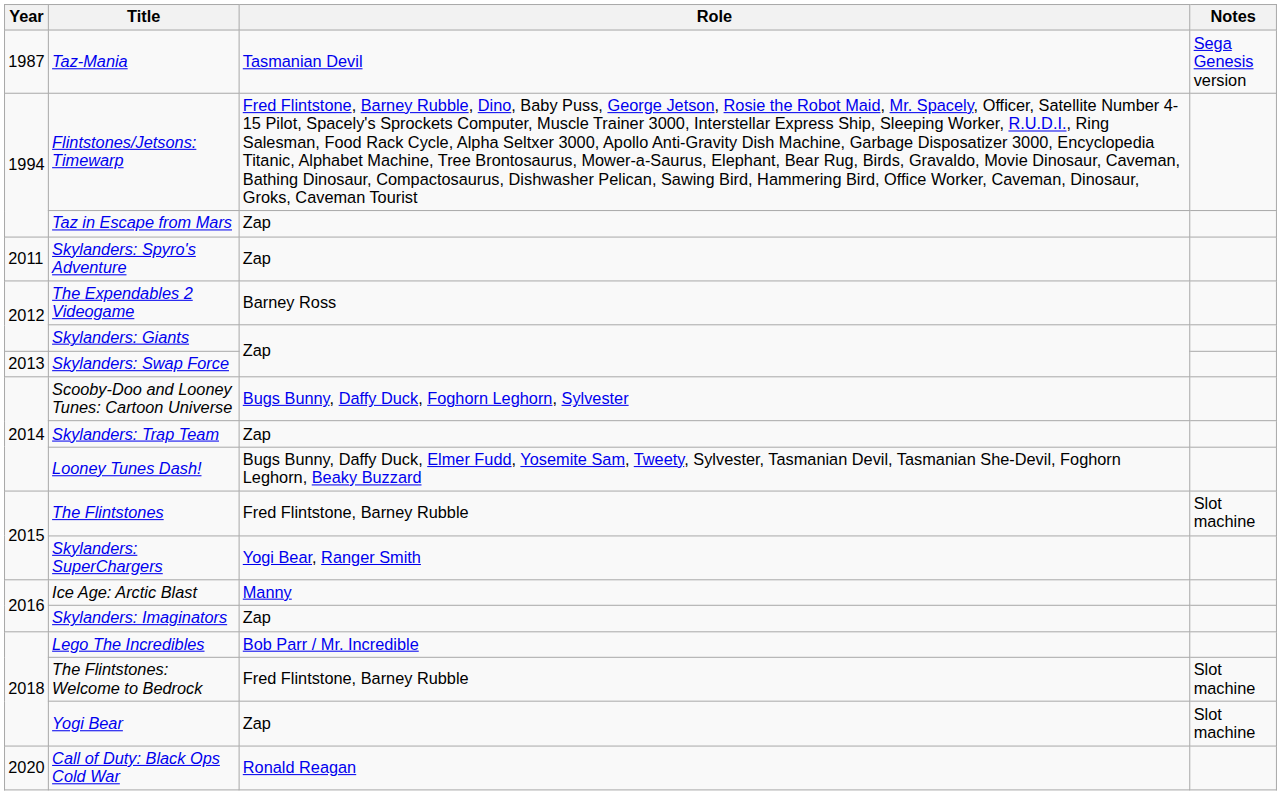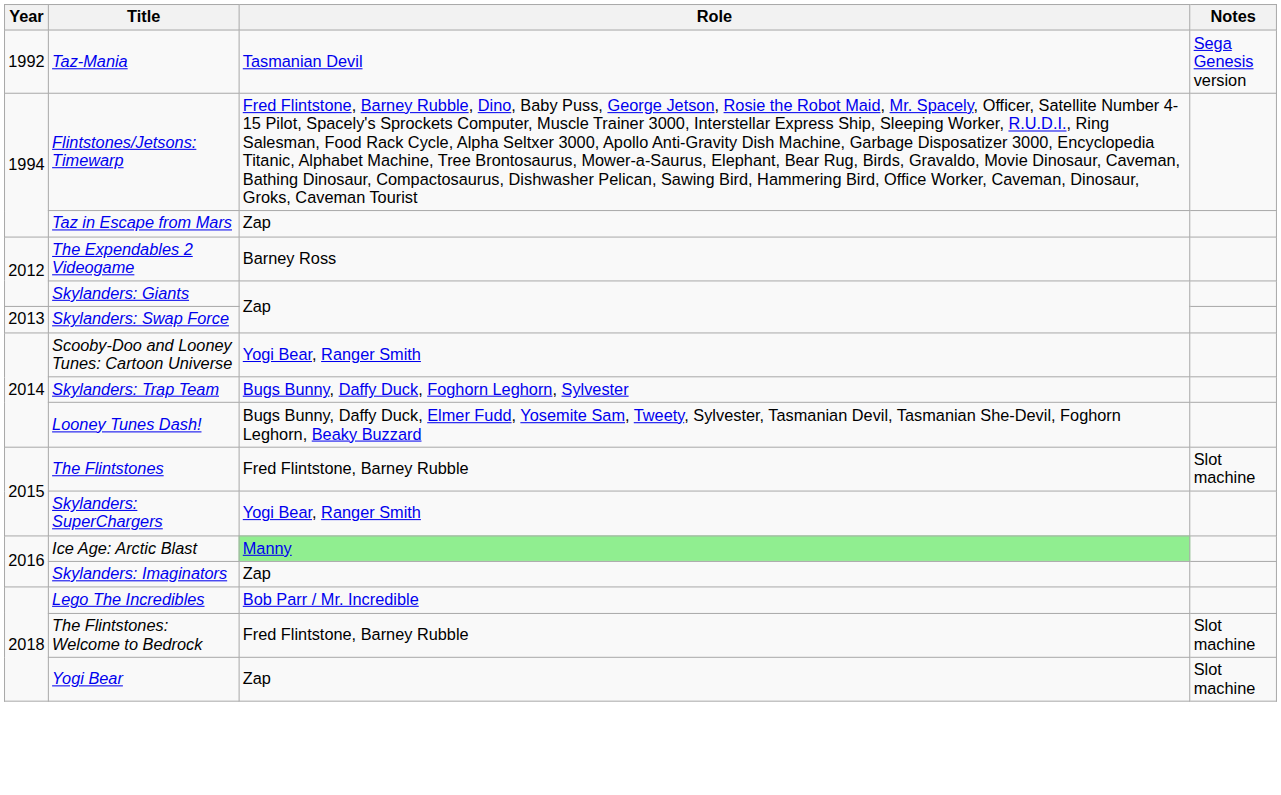Taz-Mania | Year: 1987 -> 1992
- row: 2011 | Skylanders: Spyro's Adventure | Zap
Scooby-Doo and Looney Tunes: Cartoon Universe | Role: Bugs Bunny, Daffy Duck, Foghorn Leghorn, Sylvester -> Yogi Bear, Ranger Smith
Skylanders: Trap Team | Role: Zap -> Bugs Bunny, Daffy Duck, Foghorn Leghorn, Sylvester
Ice Age: Arctic Blast | Role: no background -> lightgreen background
- row: 2020 | Call of Duty: Black Ops Cold War | Ronald Reagan
